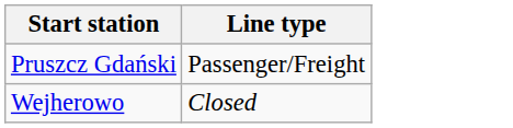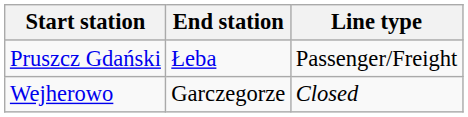+ column: End station | Łeba | Garczegorze
